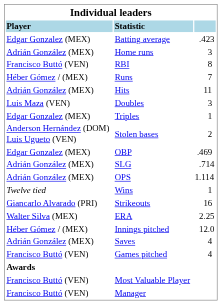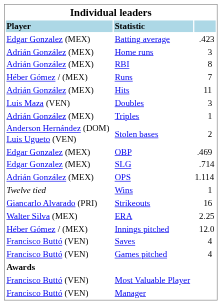RBI | column 1: Francisco Buttó (VEN) -> Adrián González (MEX)
Triples | column 1: Edgar Gonzalez (MEX) -> Adrián González (MEX)
SLG | column 1: Adrián González (MEX) -> Edgar Gonzalez (MEX)
Saves | column 1: Adrián González (MEX) -> Francisco Buttó (VEN)
